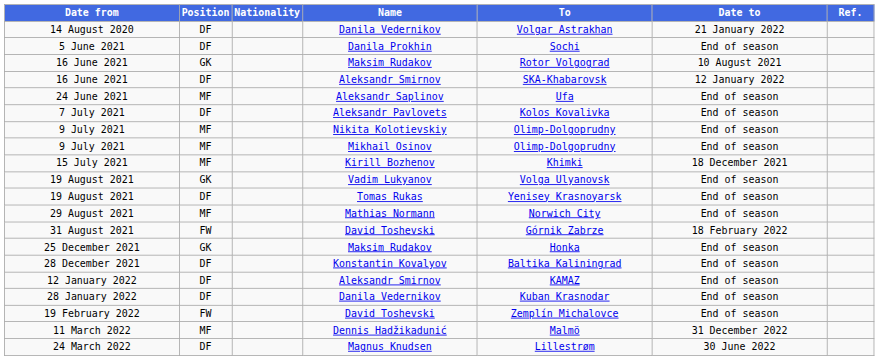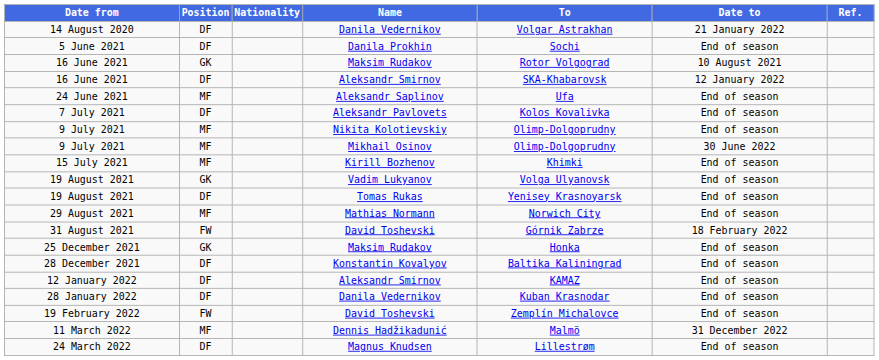9 July 2021 / Mikhail Osinov | Date to: End of season -> 30 June 2022
15 July 2021 | Date to: 18 December 2021 -> End of season
24 March 2022 | Date to: 30 June 2022 -> End of season
